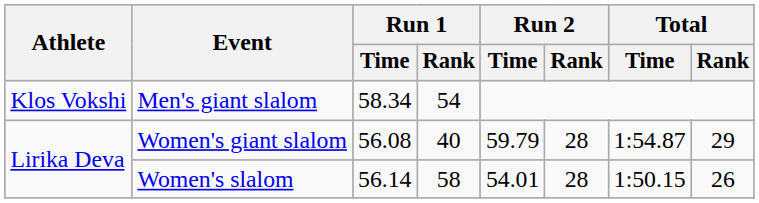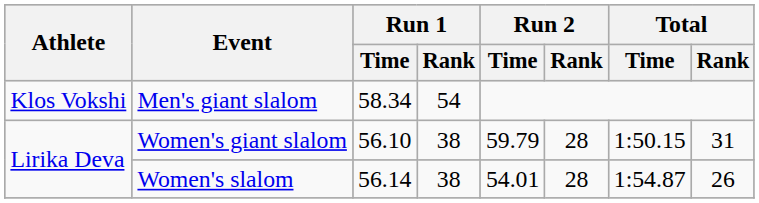Women's giant slalom | Run 1 / Time: 56.08 -> 56.10
Women's giant slalom | Run 1 / Rank: 40 -> 38
Women's giant slalom | Total / Time: 1:54.87 -> 1:50.15
Women's giant slalom | Total / Rank: 29 -> 31
Women's slalom | Run 1 / Rank: 58 -> 38
Women's slalom | Total / Time: 1:50.15 -> 1:54.87
